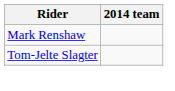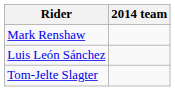+ row: Luis León Sánchez
